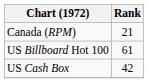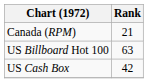US Billboard Hot 100 | Rank: 61 -> 63
